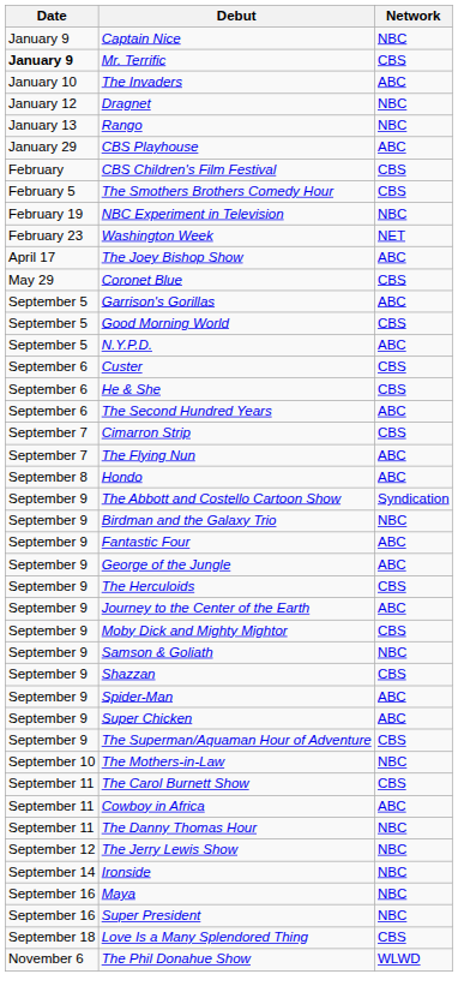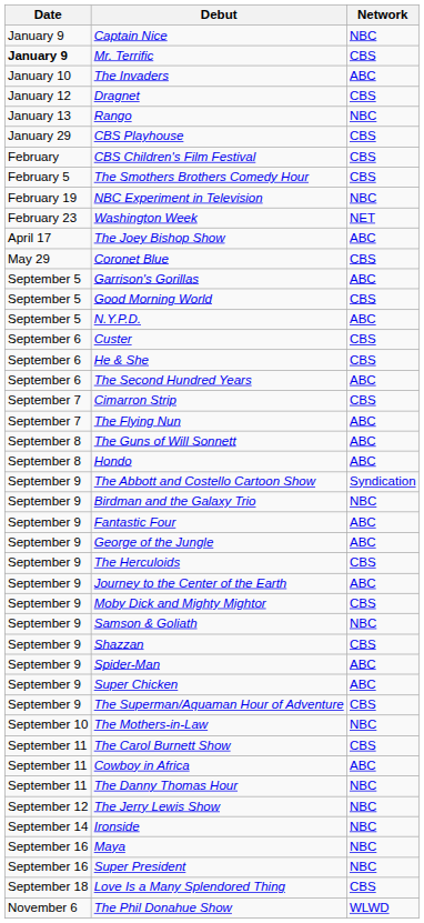Dragnet | Network: NBC -> CBS
CBS Playhouse | Network: ABC -> CBS
+ row: September 8 | The Guns of Will Sonnett | ABC
